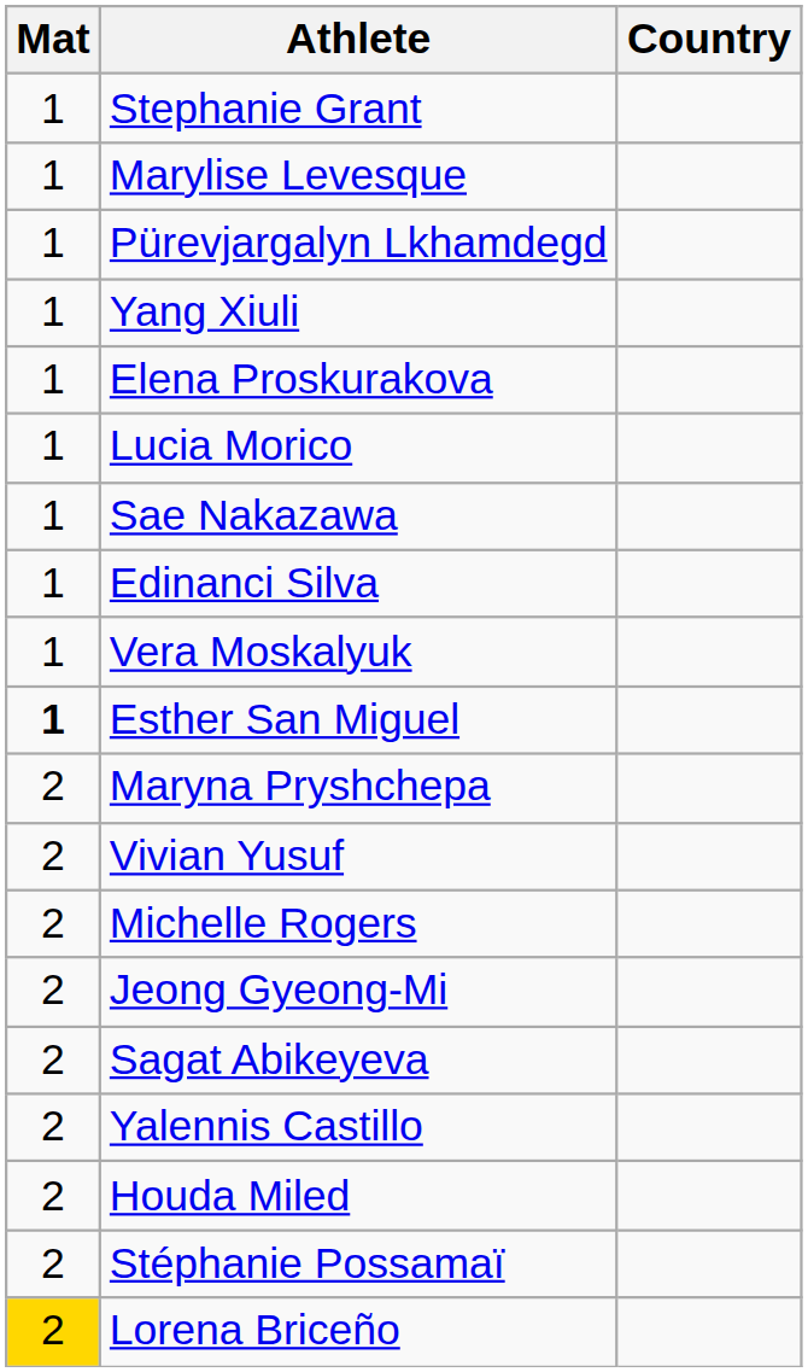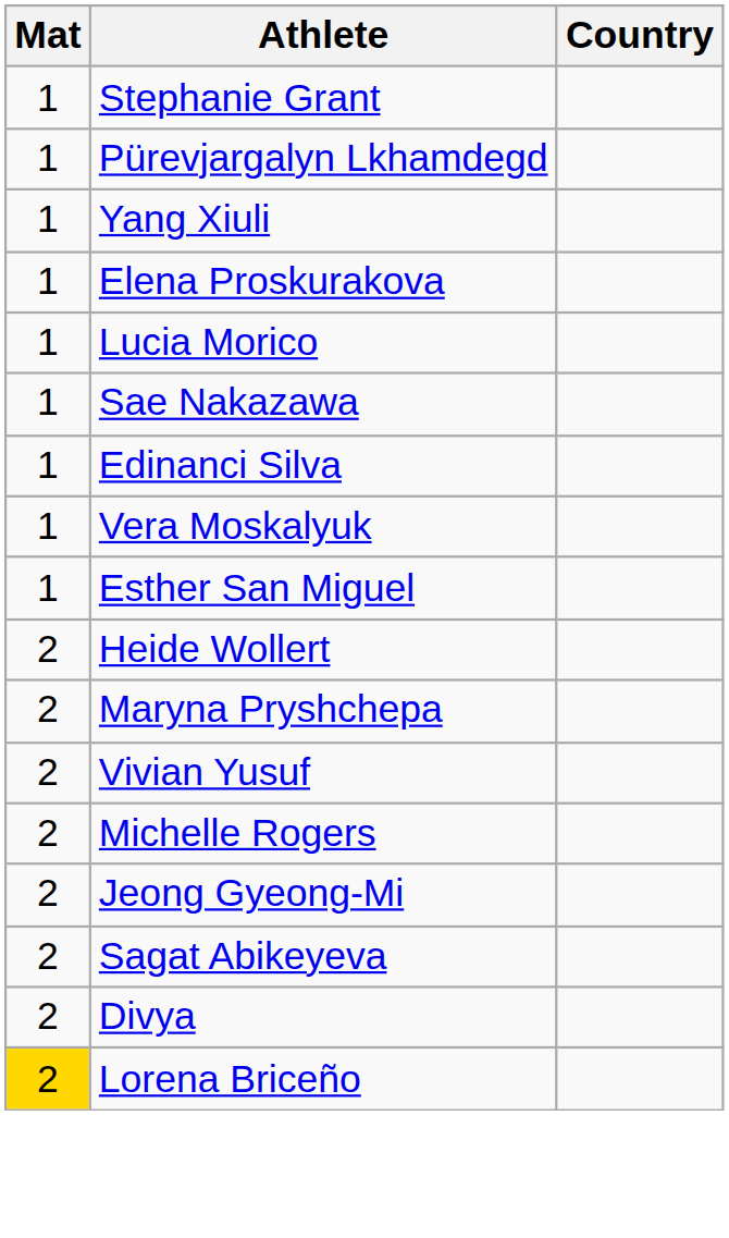- row: 1 | Marylise Levesque
Esther San Miguel | Mat: bold -> normal
+ row: 2 | Heide Wollert
- row: 2 | Yalennis Castillo
+ row: 2 | Divya
- row: 2 | Houda Miled
- row: 2 | Stéphanie Possamaï
